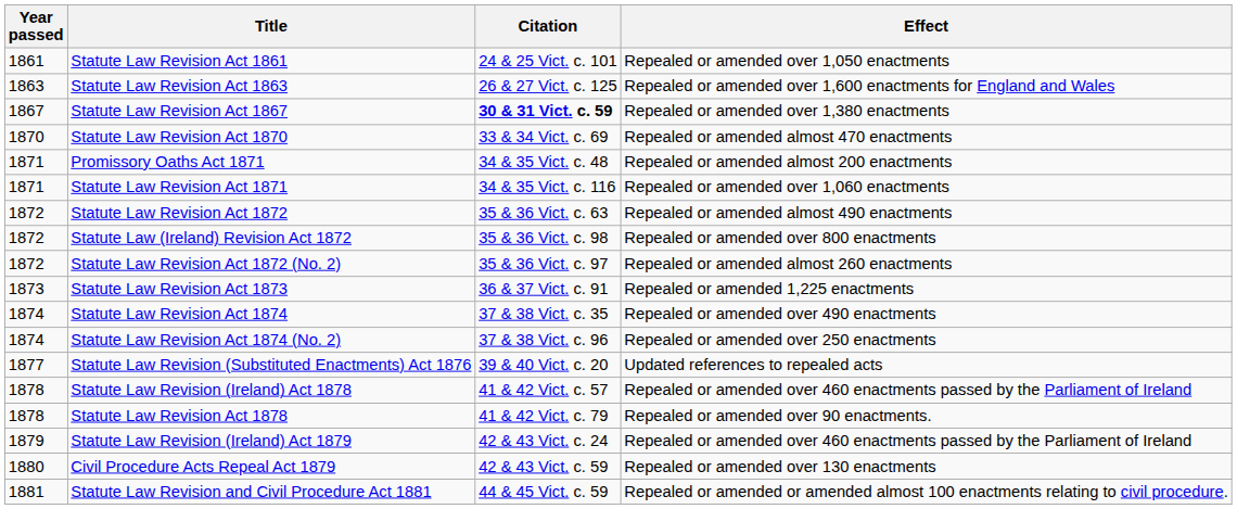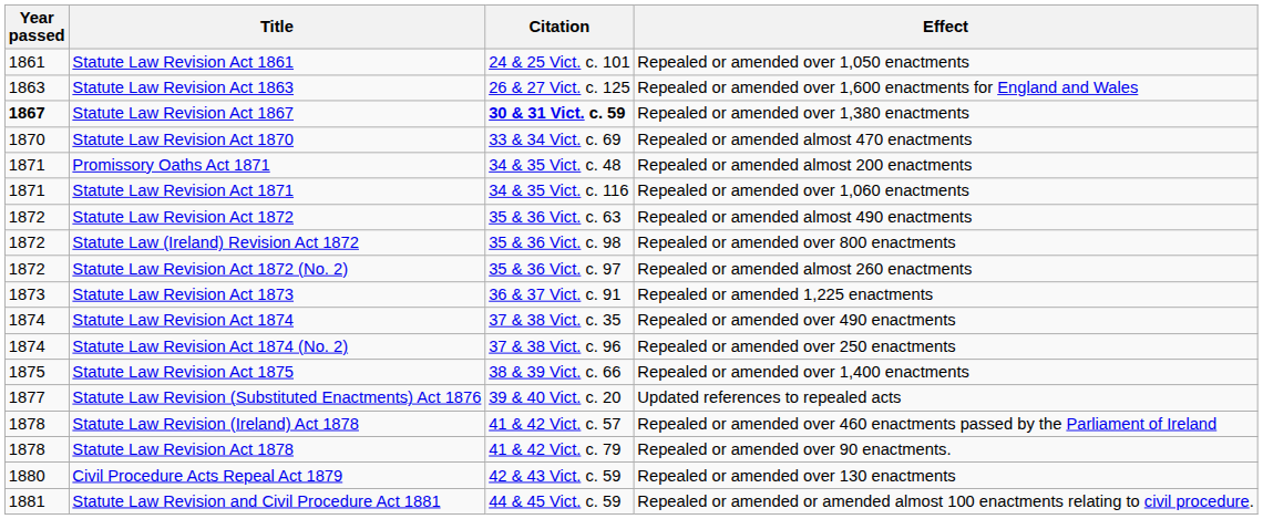Statute Law Revision Act 1867 | Year passed: normal -> bold
+ row: 1875 | Statute Law Revision Act 1875 | 38 & 39 Vict. c. 66 | Repealed or amended over 1,400 enactments
- row: 1879 | Statute Law Revision (Ireland) Act 1879 | 42 & 43 Vict. c. 24 | Repealed or amended over 460 enactments passed by the Parliament of Ireland
